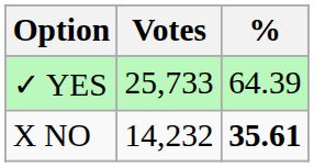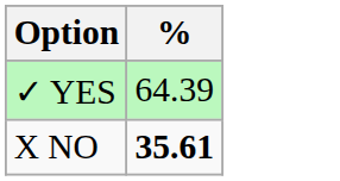- column: Votes | 25,733 | 14,232
